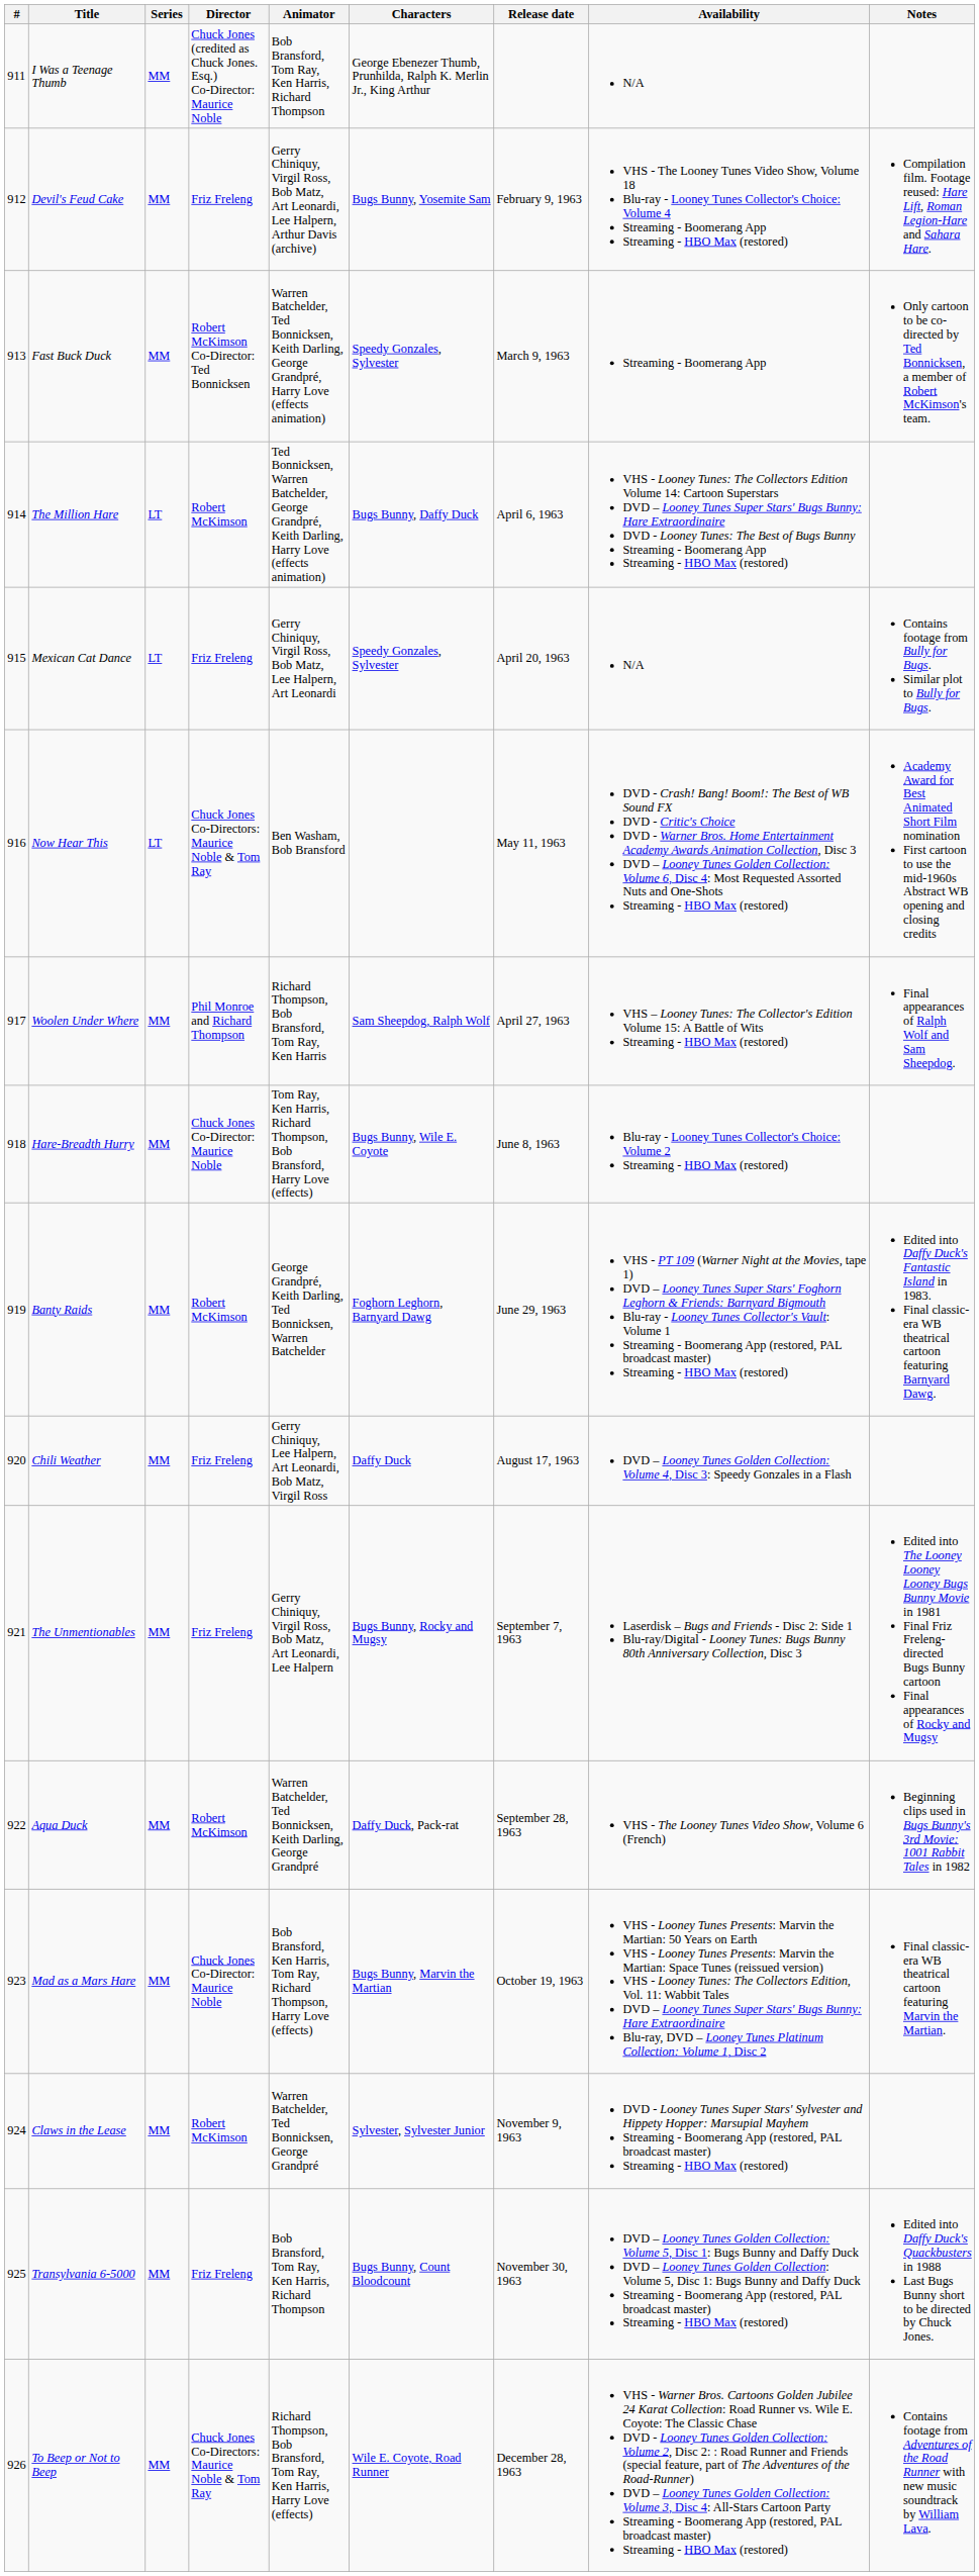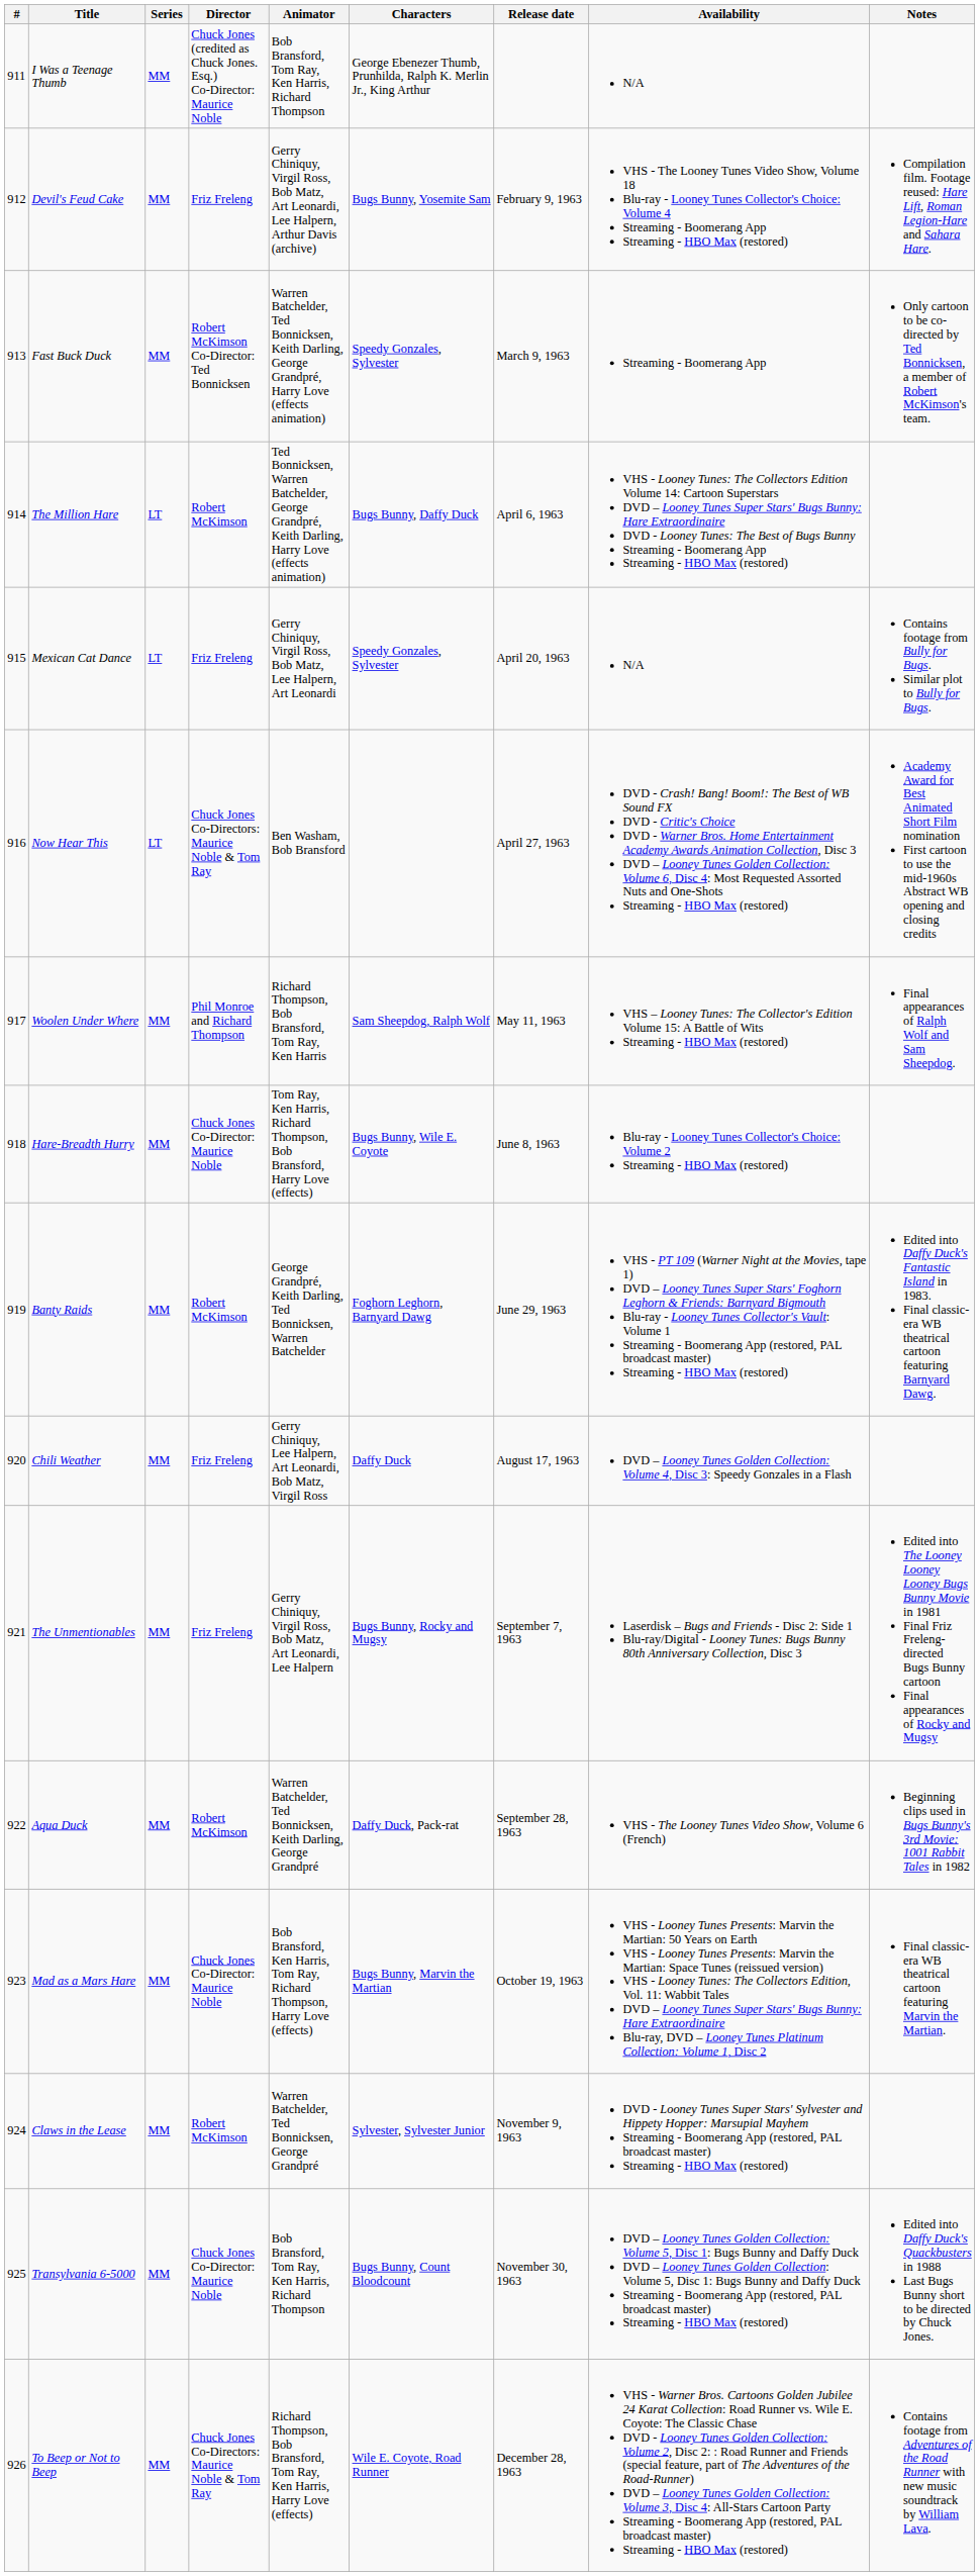Now Hear This | Release date: May 11, 1963 -> April 27, 1963
Woolen Under Where | Release date: April 27, 1963 -> May 11, 1963
Transylvania 6-5000 | Director: Friz Freleng -> Chuck Jones Co-Director: Maurice Noble
